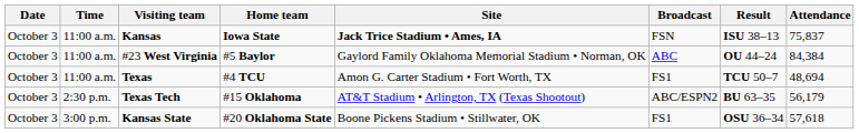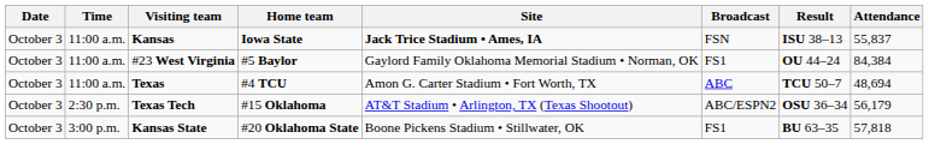Kansas | Attendance: 75,837 -> 55,837
#23 West Virginia | Broadcast: ABC -> FS1
Texas | Broadcast: FS1 -> ABC
Texas Tech | Result: BU 63–35 -> OSU 36–34
Kansas State | Result: OSU 36–34 -> BU 63–35
Kansas State | Attendance: 57,618 -> 57,818
